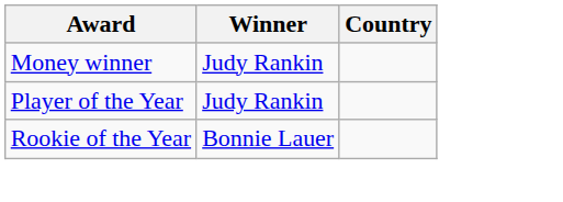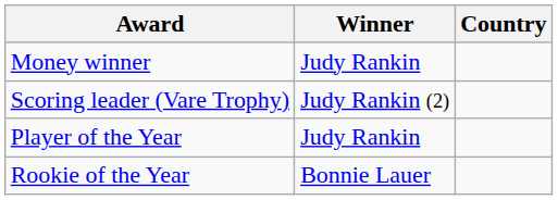+ row: Scoring leader (Vare Trophy) | Judy Rankin (2)
